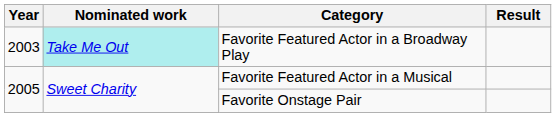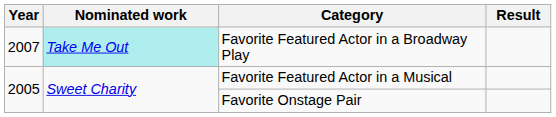Favorite Featured Actor in a Broadway Play | Year: 2003 -> 2007
